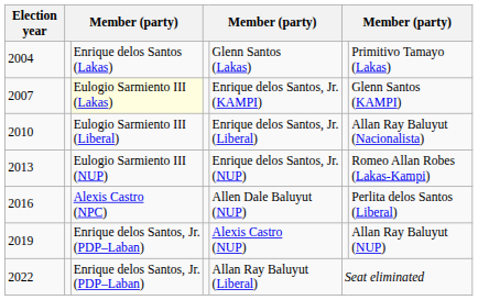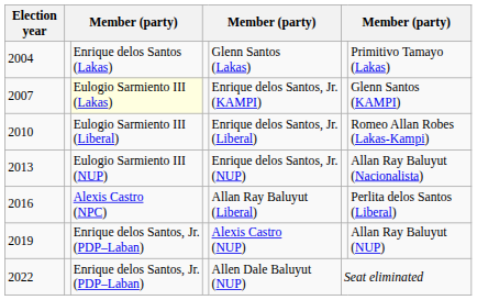2010 | column 7: Allan Ray Baluyut (Nacionalista) -> Romeo Allan Robes (Lakas-Kampi)
2013 | column 7: Romeo Allan Robes (Lakas-Kampi) -> Allan Ray Baluyut (Nacionalista)
2016 | column 5: Allen Dale Baluyut (NUP) -> Allan Ray Baluyut (Liberal)
2022 | column 5: Allan Ray Baluyut (Liberal) -> Allen Dale Baluyut (NUP)
